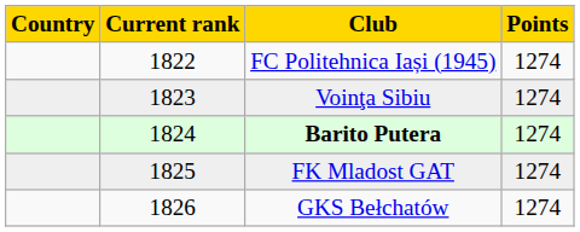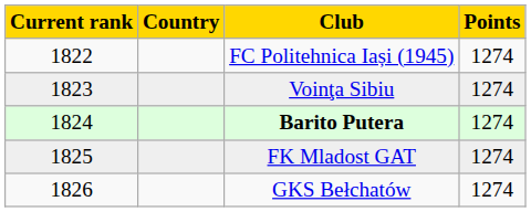columns swapped: Current rank <-> Country
